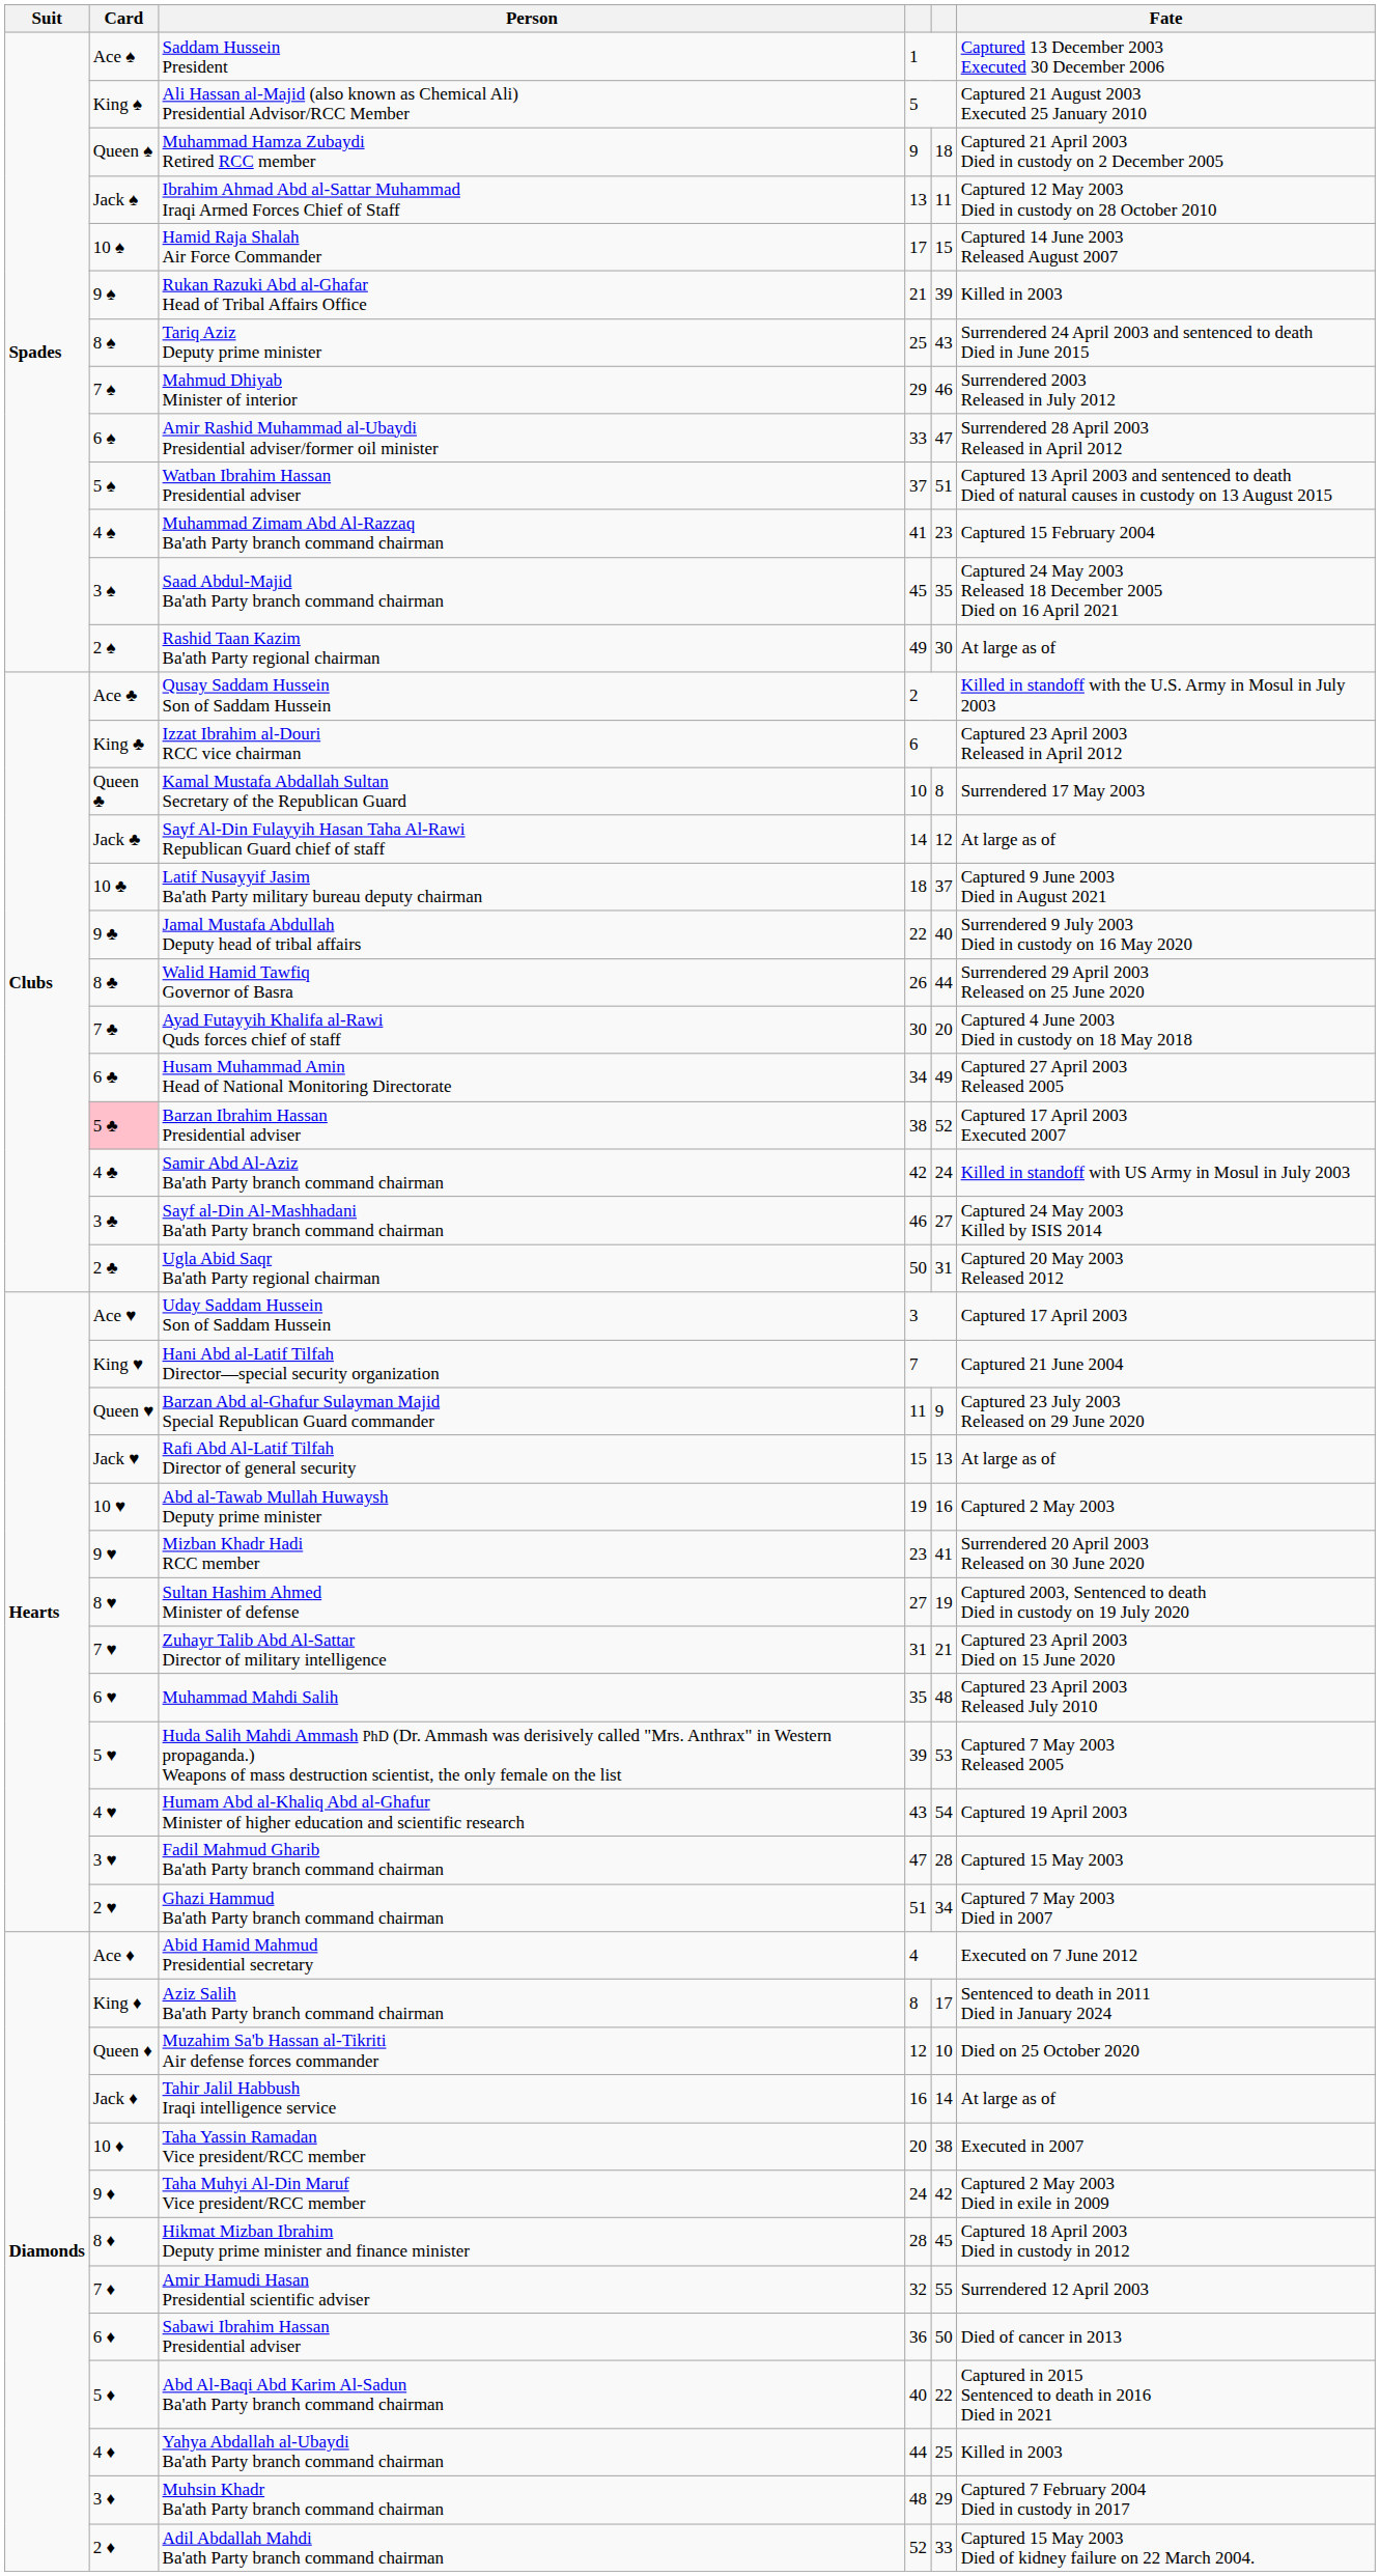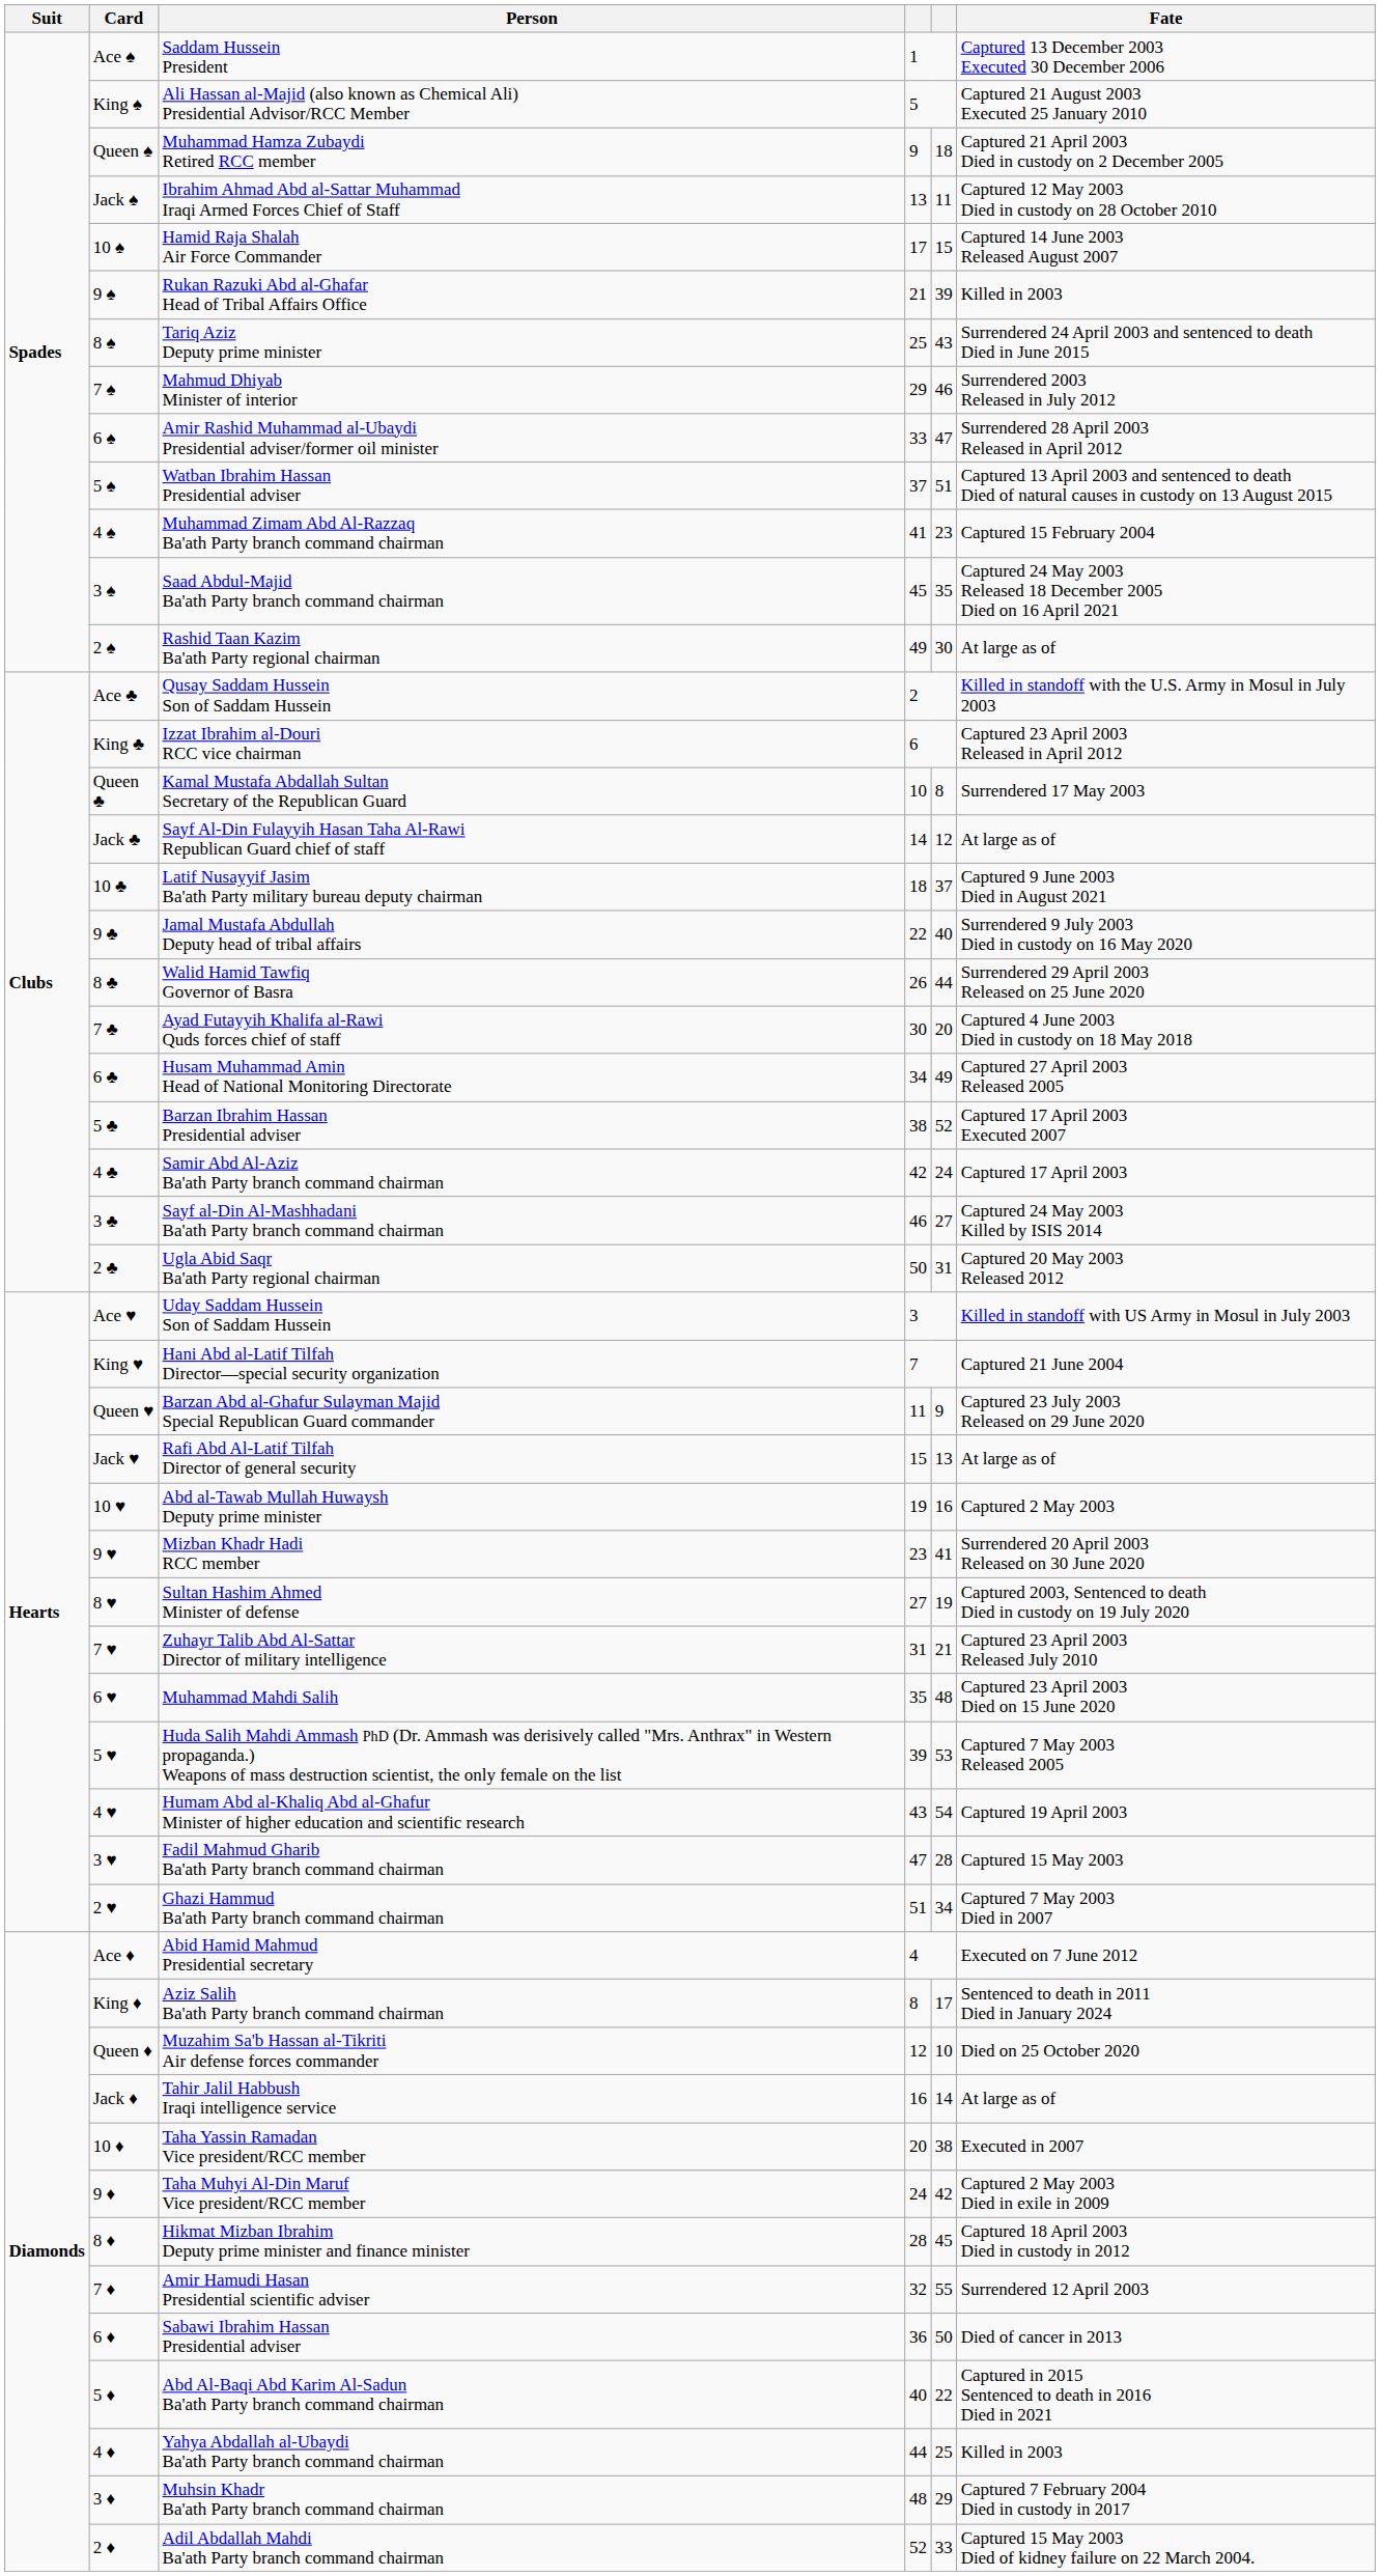Barzan Ibrahim Hassan Presidential adviser | Card: pink background -> no background
Samir Abd Al-Aziz Ba'ath Party branch command chairman | Fate: Killed in standoff with US Army in Mosul in July 2003 -> Captured 17 April 2003
Uday Saddam Hussein Son of Saddam Hussein | Fate: Captured 17 April 2003 -> Killed in standoff with US Army in Mosul in July 2003
Zuhayr Talib Abd Al-Sattar Director of military intelligence | Fate: Captured 23 April 2003 Died on 15 June 2020 -> Captured 23 April 2003 Released July 2010
Muhammad Mahdi Salih | Fate: Captured 23 April 2003 Released July 2010 -> Captured 23 April 2003 Died on 15 June 2020
